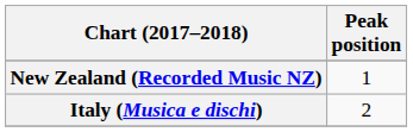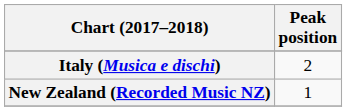rows swapped: Italy (Musica e dischi) <-> New Zealand (Recorded Music NZ)
